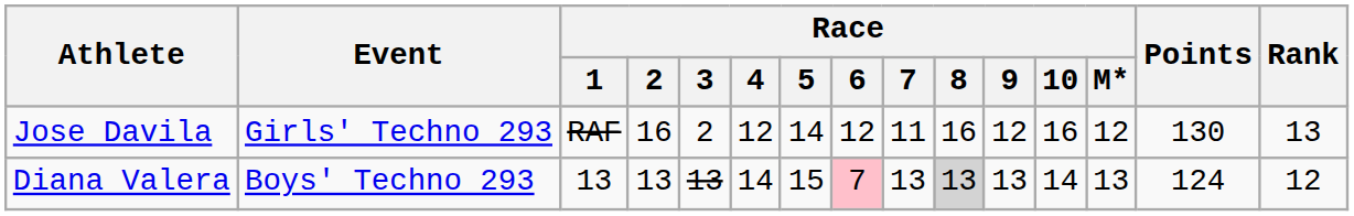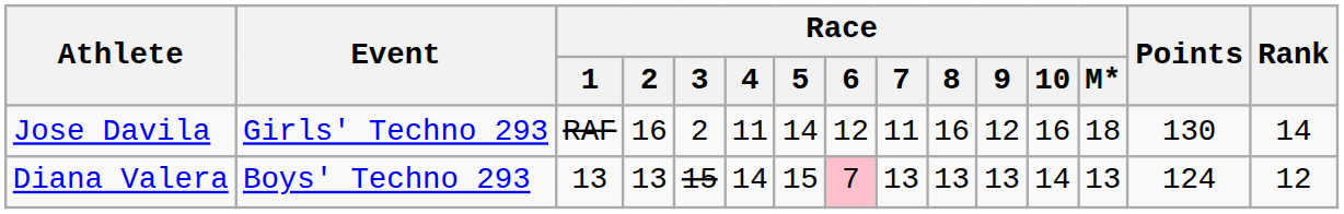Jose Davila | Race / 4: 12 -> 11
Jose Davila | Race / M*: 12 -> 18
Jose Davila | Rank: 13 -> 14
Diana Valera | Race / 3: 13 -> 15
Diana Valera | Race / 8: lightgrey background -> no background
